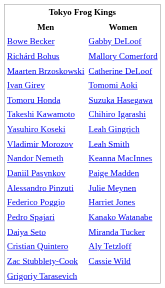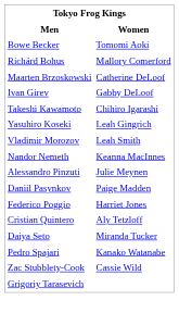Bowe Becker | Women: Gabby DeLoof -> Tomomi Aoki
Ivan Girev | Women: Tomomi Aoki -> Gabby DeLoof
- row: Tomoru Honda | Suzuka Hasegawa
rows swapped: Daniil Pasynkov <-> Alessandro Pinzuti
rows swapped: Cristian Quintero <-> Pedro Spajari
